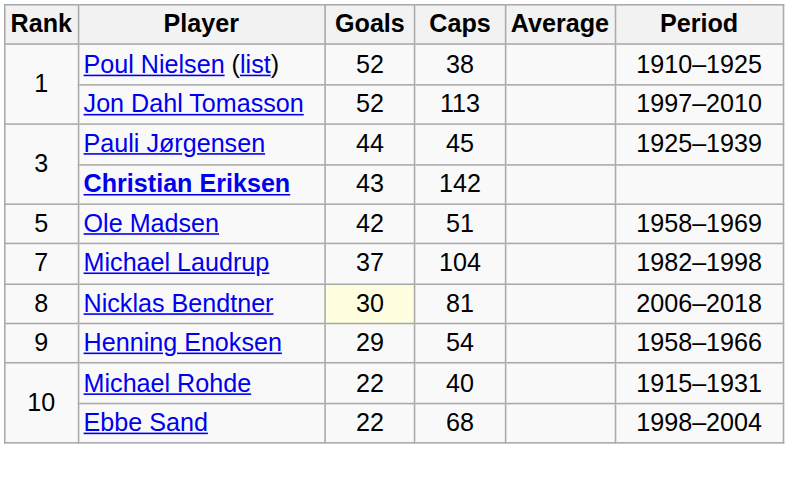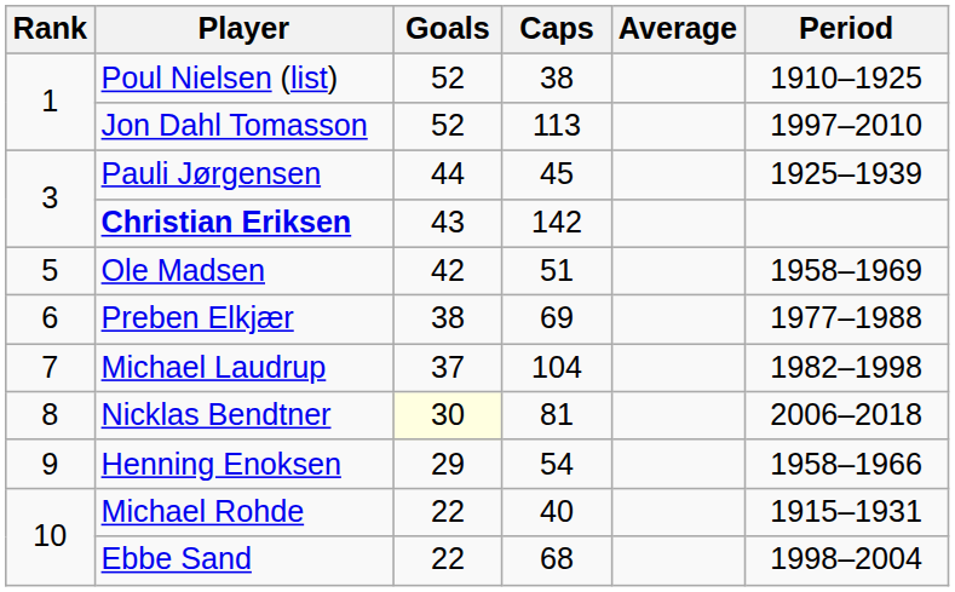+ row: 6 | Preben Elkjær | 38 | 69 | 1977–1988
